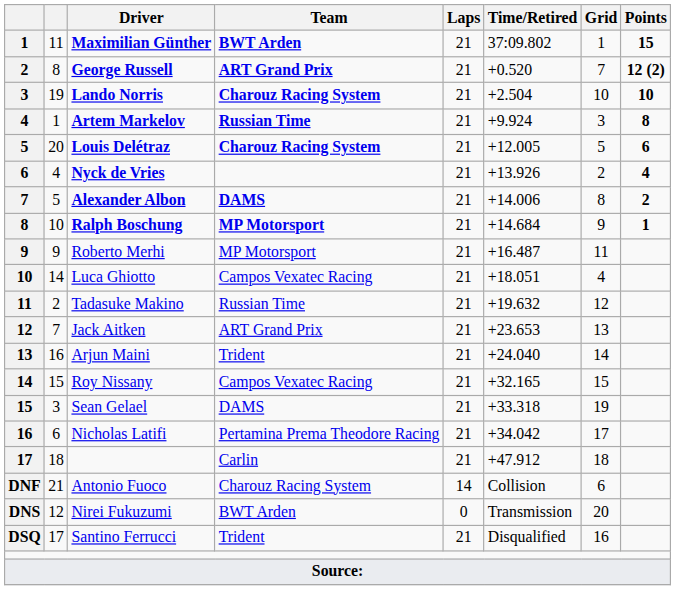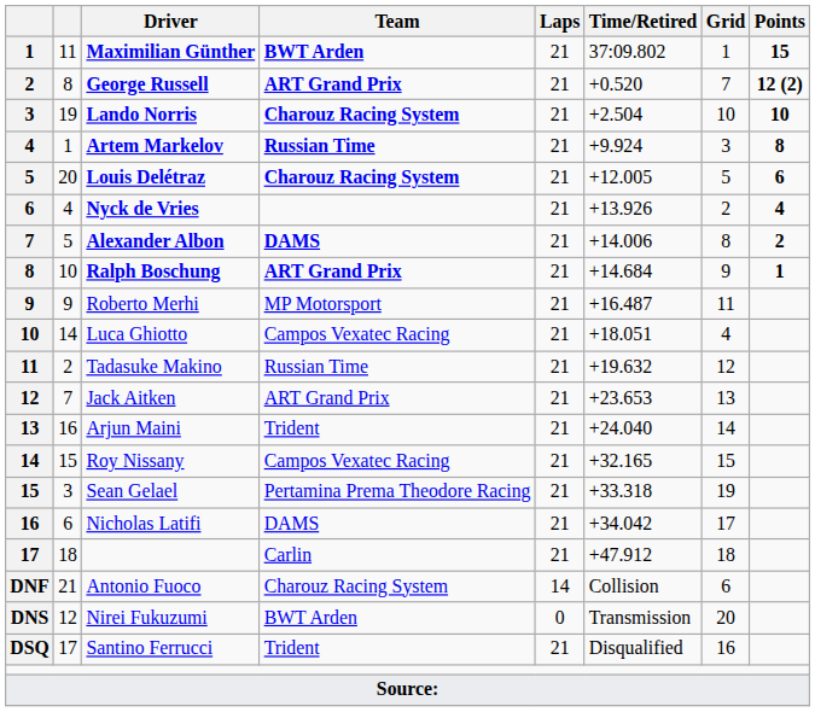Ralph Boschung | Team: MP Motorsport -> ART Grand Prix
Sean Gelael | Team: DAMS -> Pertamina Prema Theodore Racing
Nicholas Latifi | Team: Pertamina Prema Theodore Racing -> DAMS
